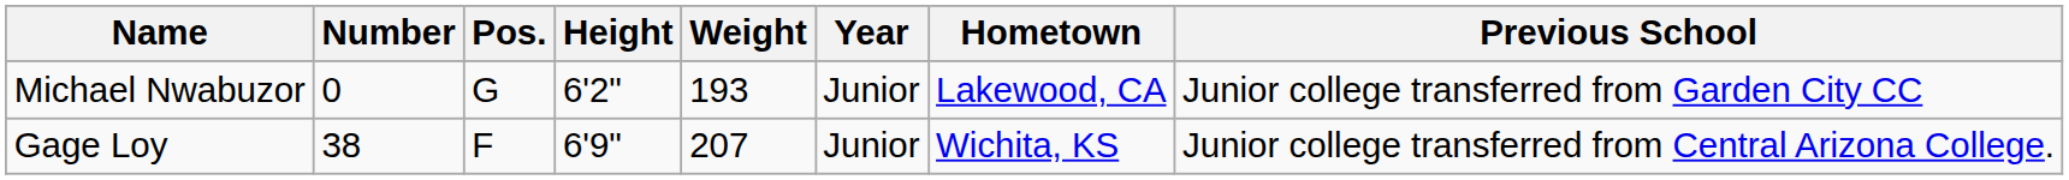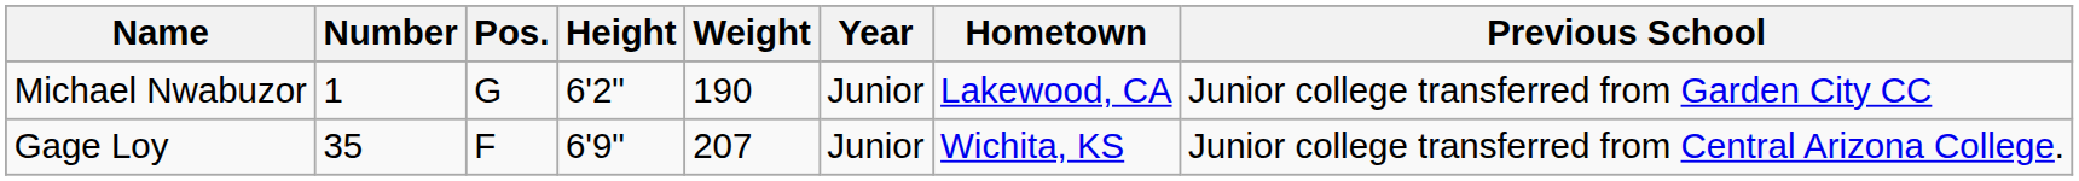Michael Nwabuzor | Number: 0 -> 1
Michael Nwabuzor | Weight: 193 -> 190
Gage Loy | Number: 38 -> 35
